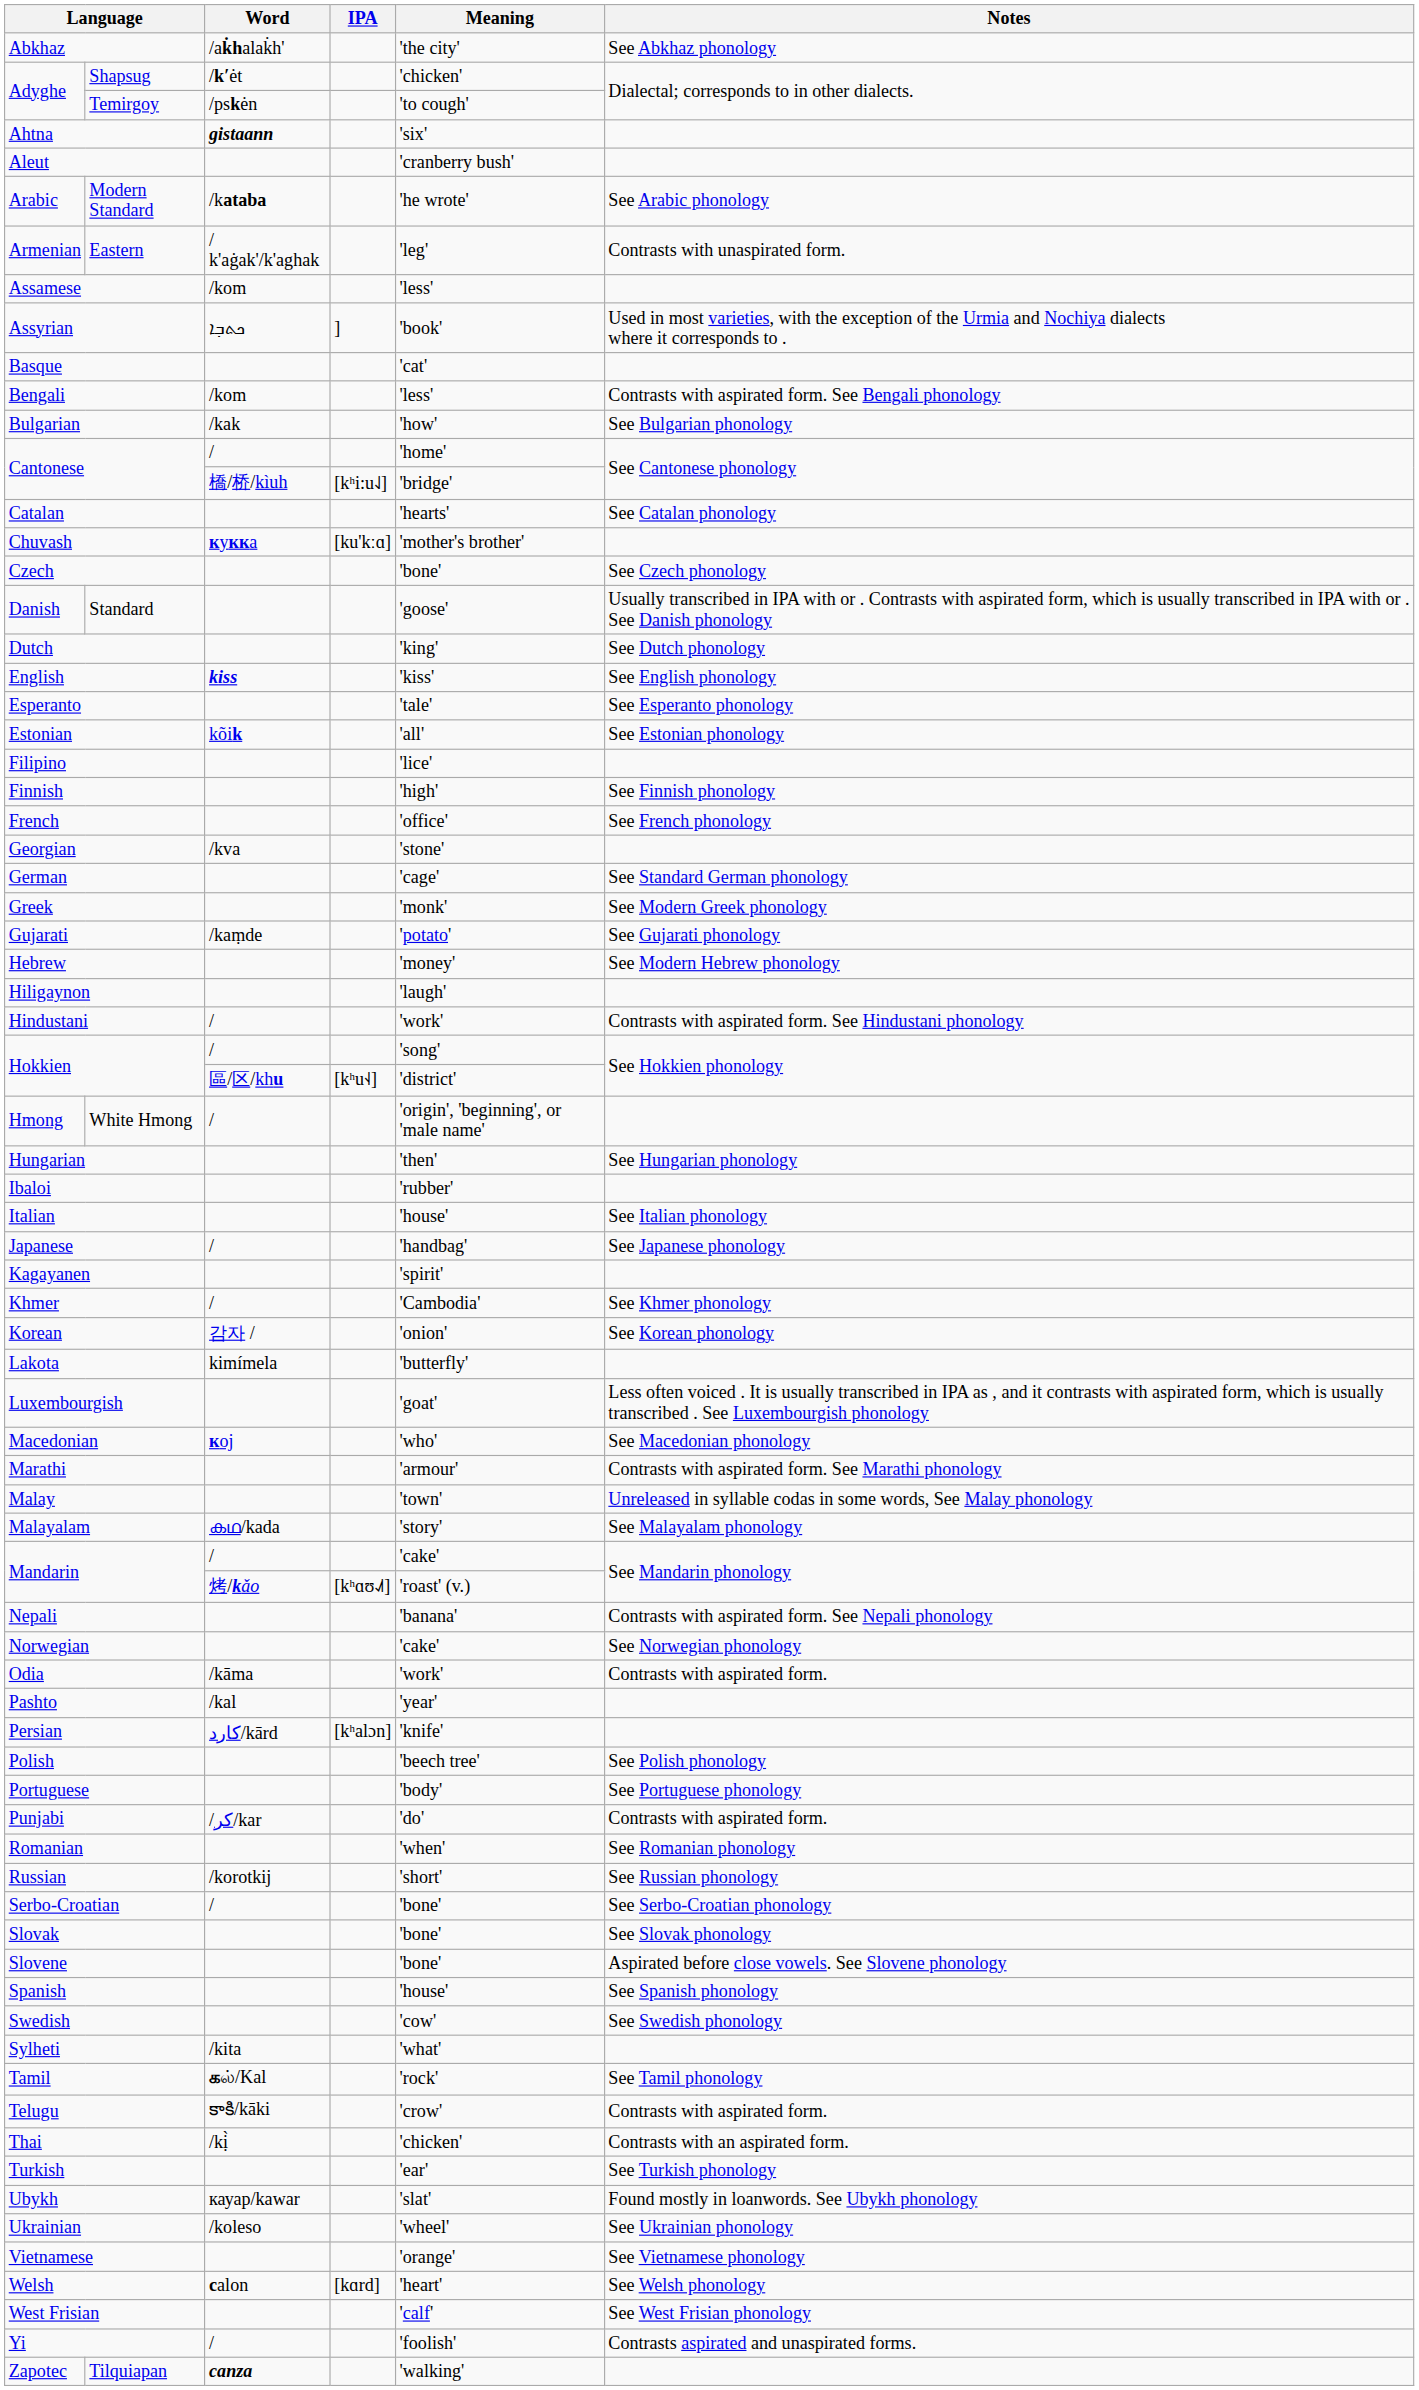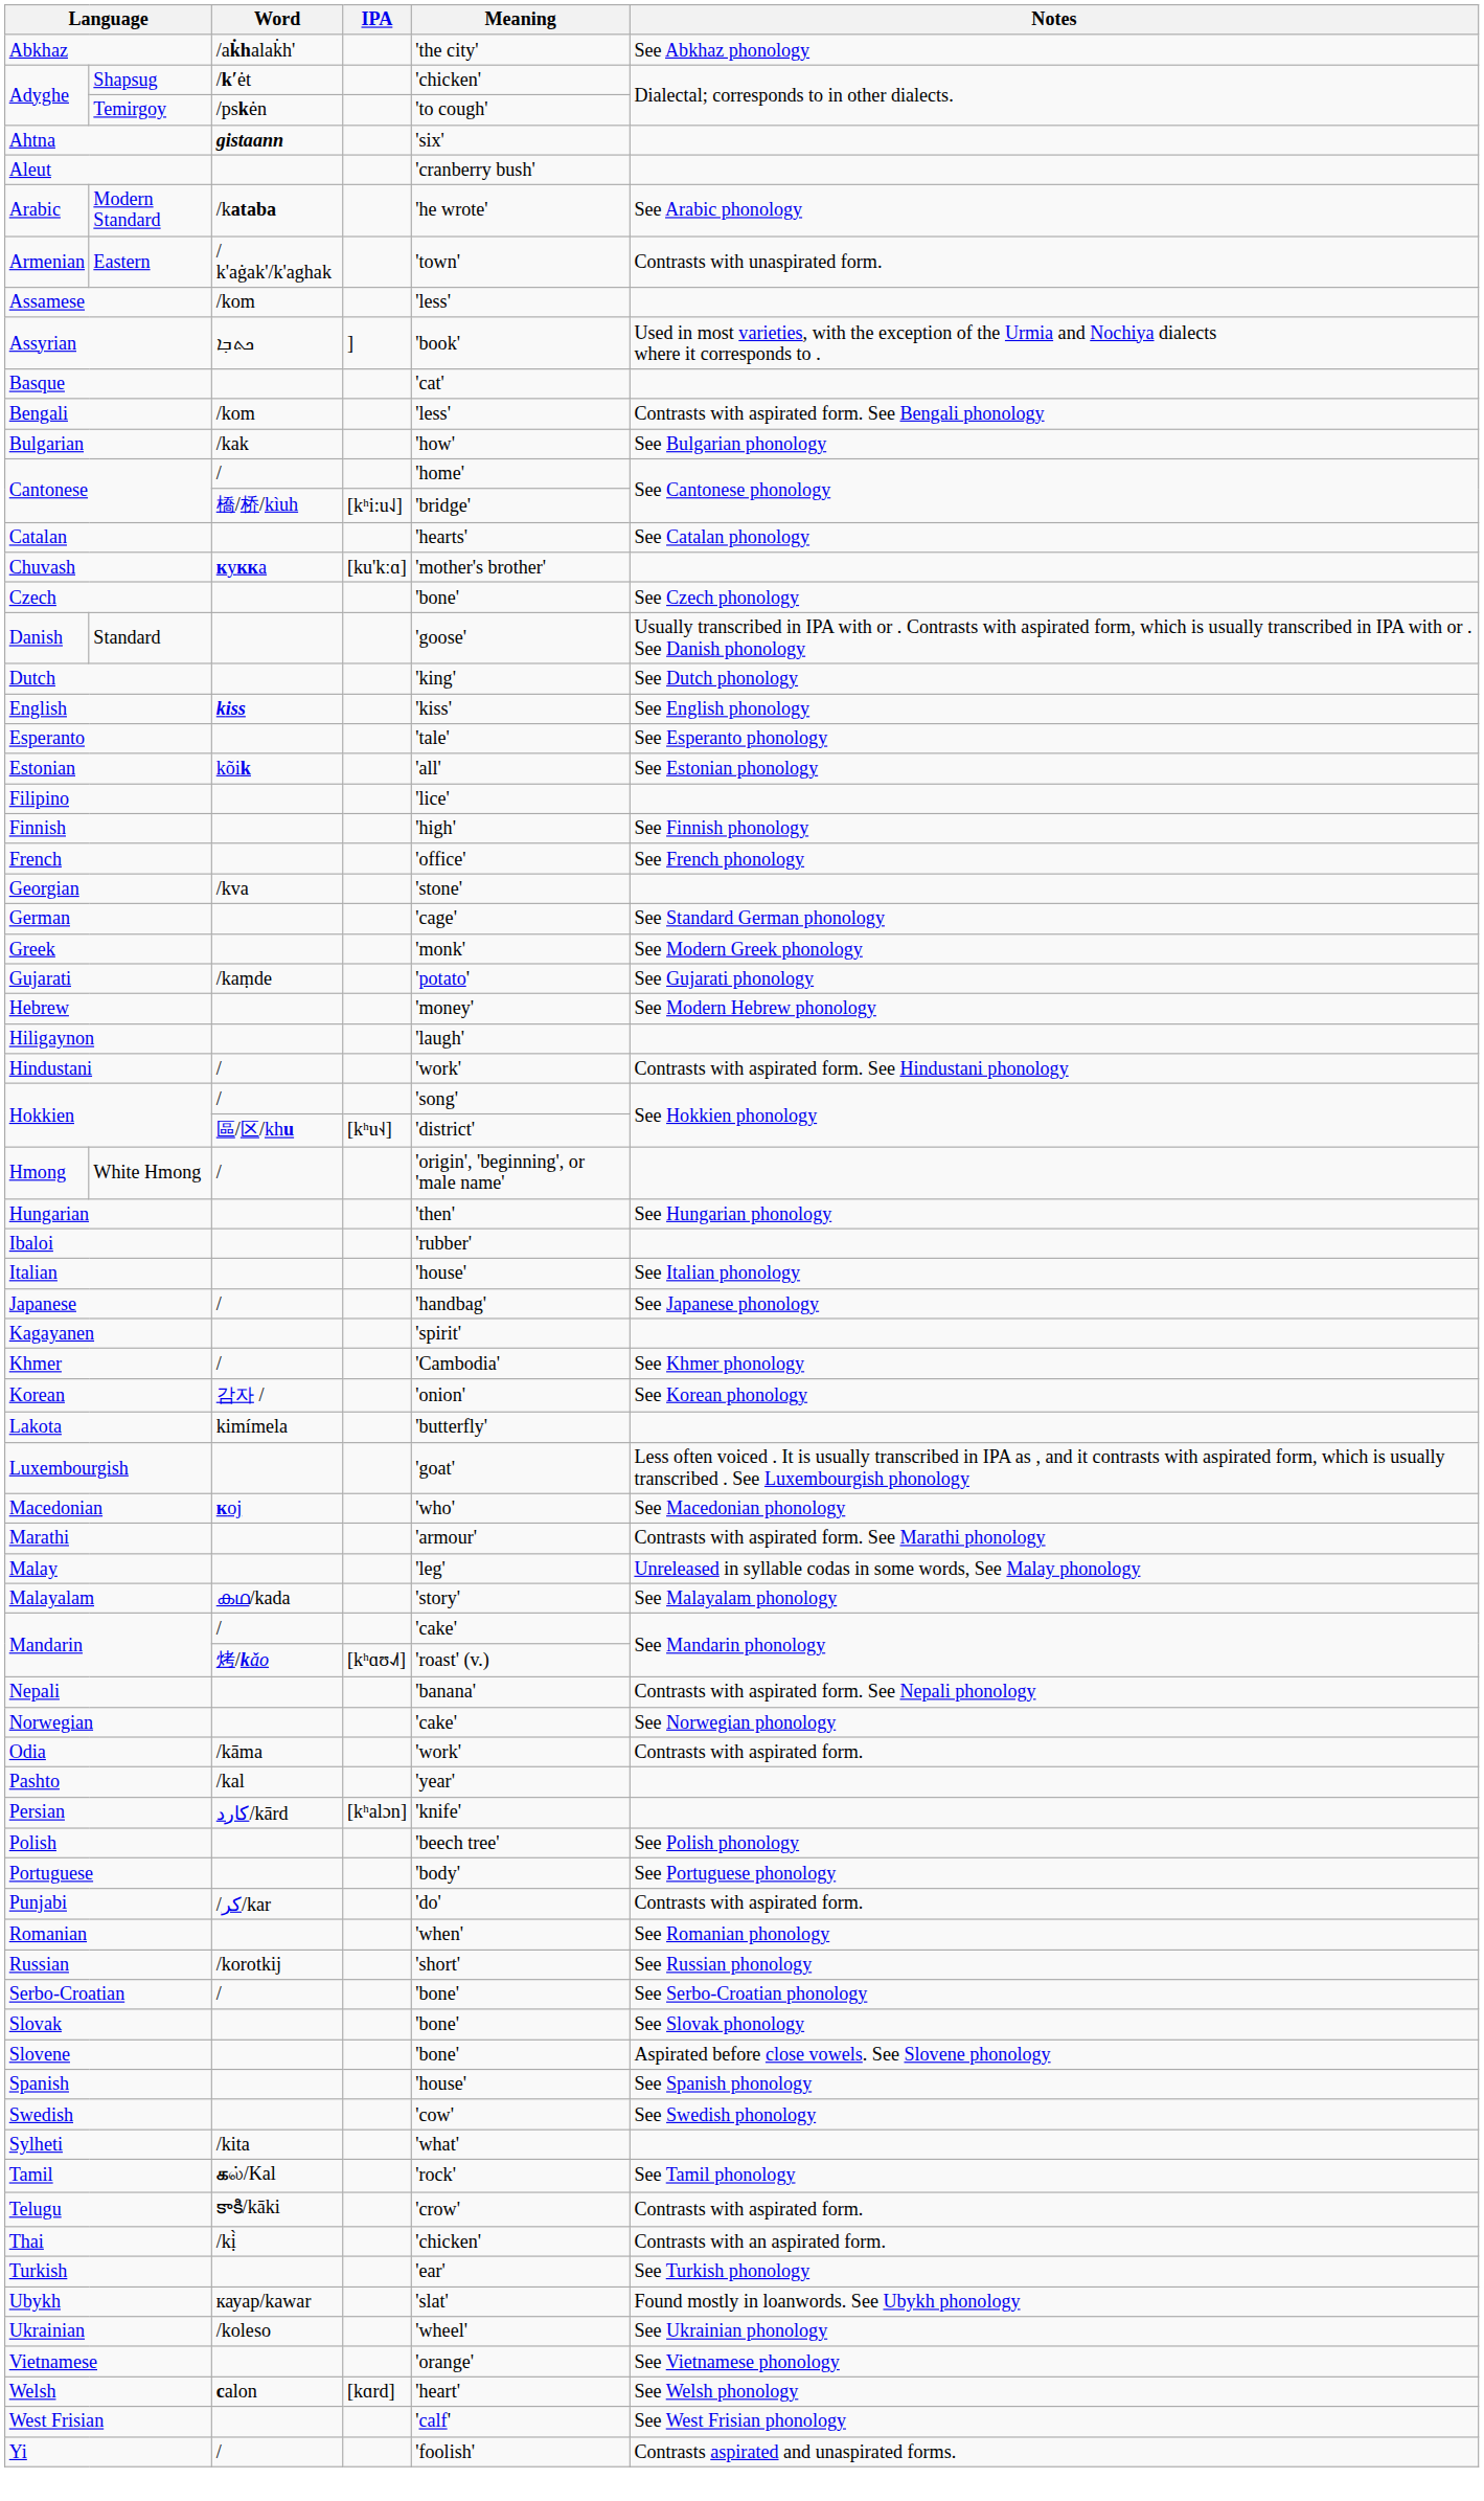Eastern | Meaning: 'leg' -> 'town'
Malay | Meaning: 'town' -> 'leg'
- row: Zapotec | Tilquiapan | canza | 'walking'
